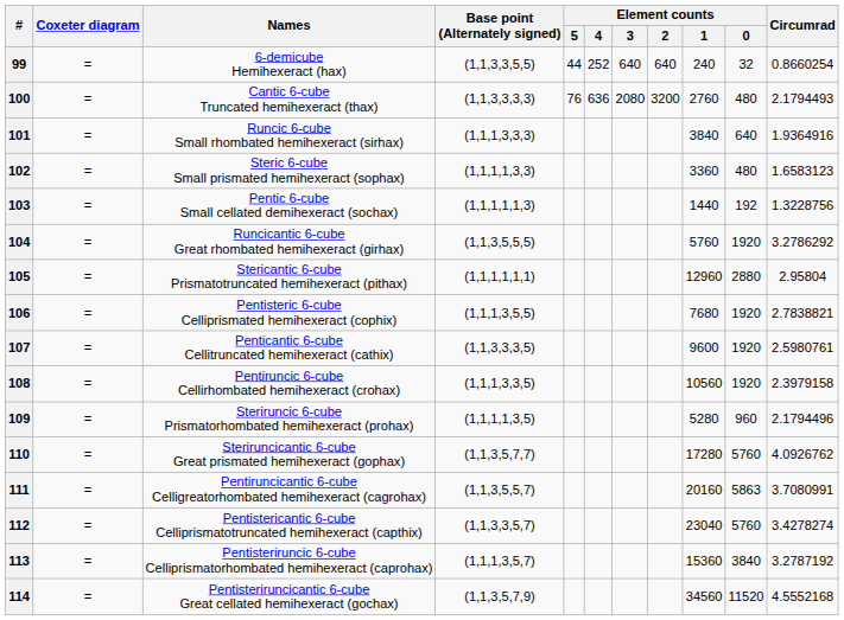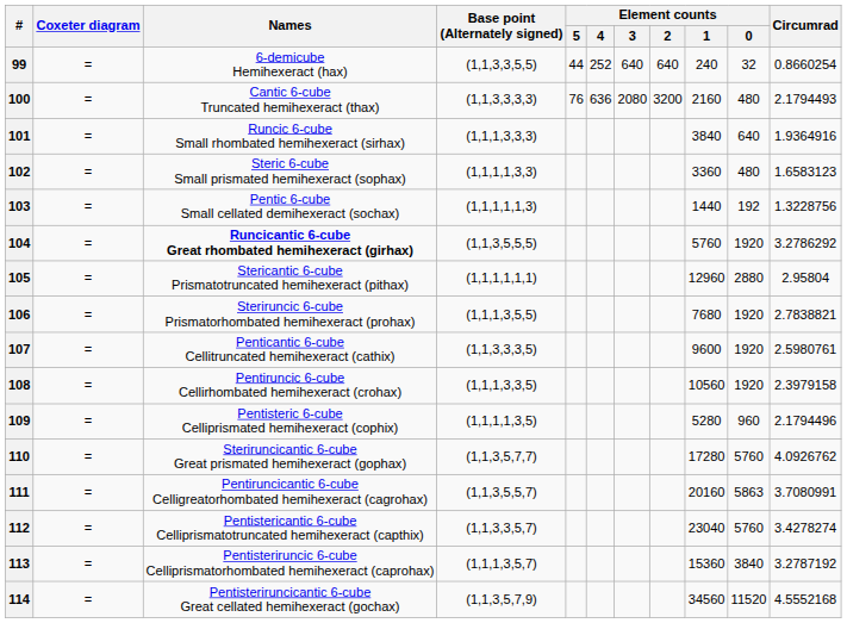100 | Element counts / 1: 2760 -> 2160
104 | Names: normal -> bold
106 | Names: Pentisteric 6-cube Celliprismated hemihexeract (cophix) -> Steriruncic 6-cube Prismatorhombated hemihexeract (prohax)
109 | Names: Steriruncic 6-cube Prismatorhombated hemihexeract (prohax) -> Pentisteric 6-cube Celliprismated hemihexeract (cophix)
